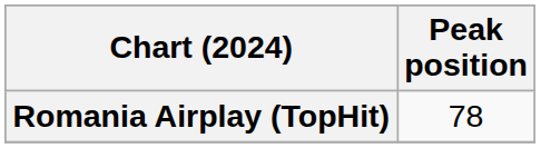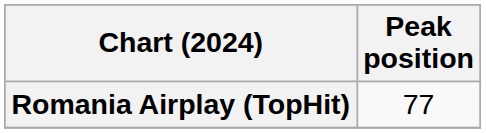Romania Airplay (TopHit) | Peak position: 78 -> 77
